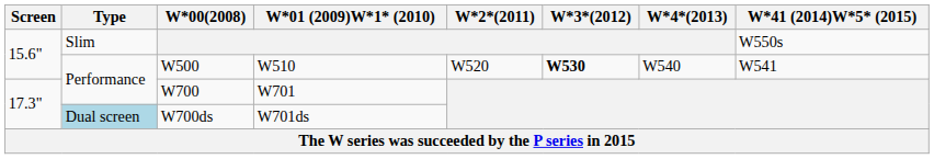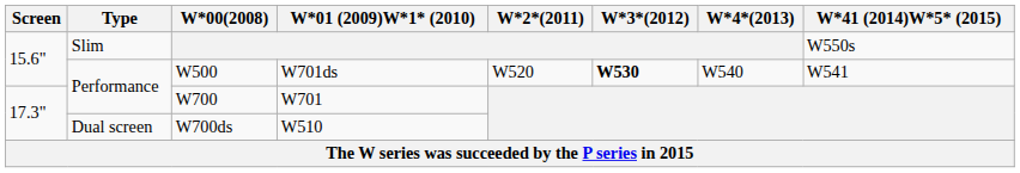W500 | W*01 (2009)W*1* (2010): W510 -> W701ds
W700ds | Type: lightblue background -> no background
W700ds | W*01 (2009)W*1* (2010): W701ds -> W510
